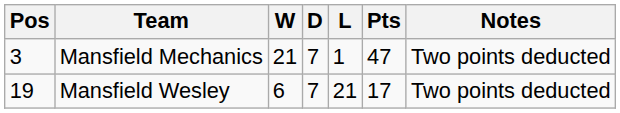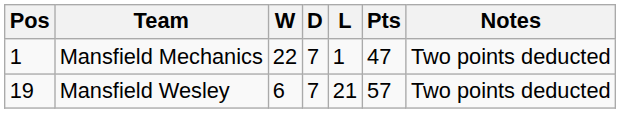Mansfield Mechanics | Pos: 3 -> 1
Mansfield Mechanics | W: 21 -> 22
Mansfield Wesley | Pts: 17 -> 57
